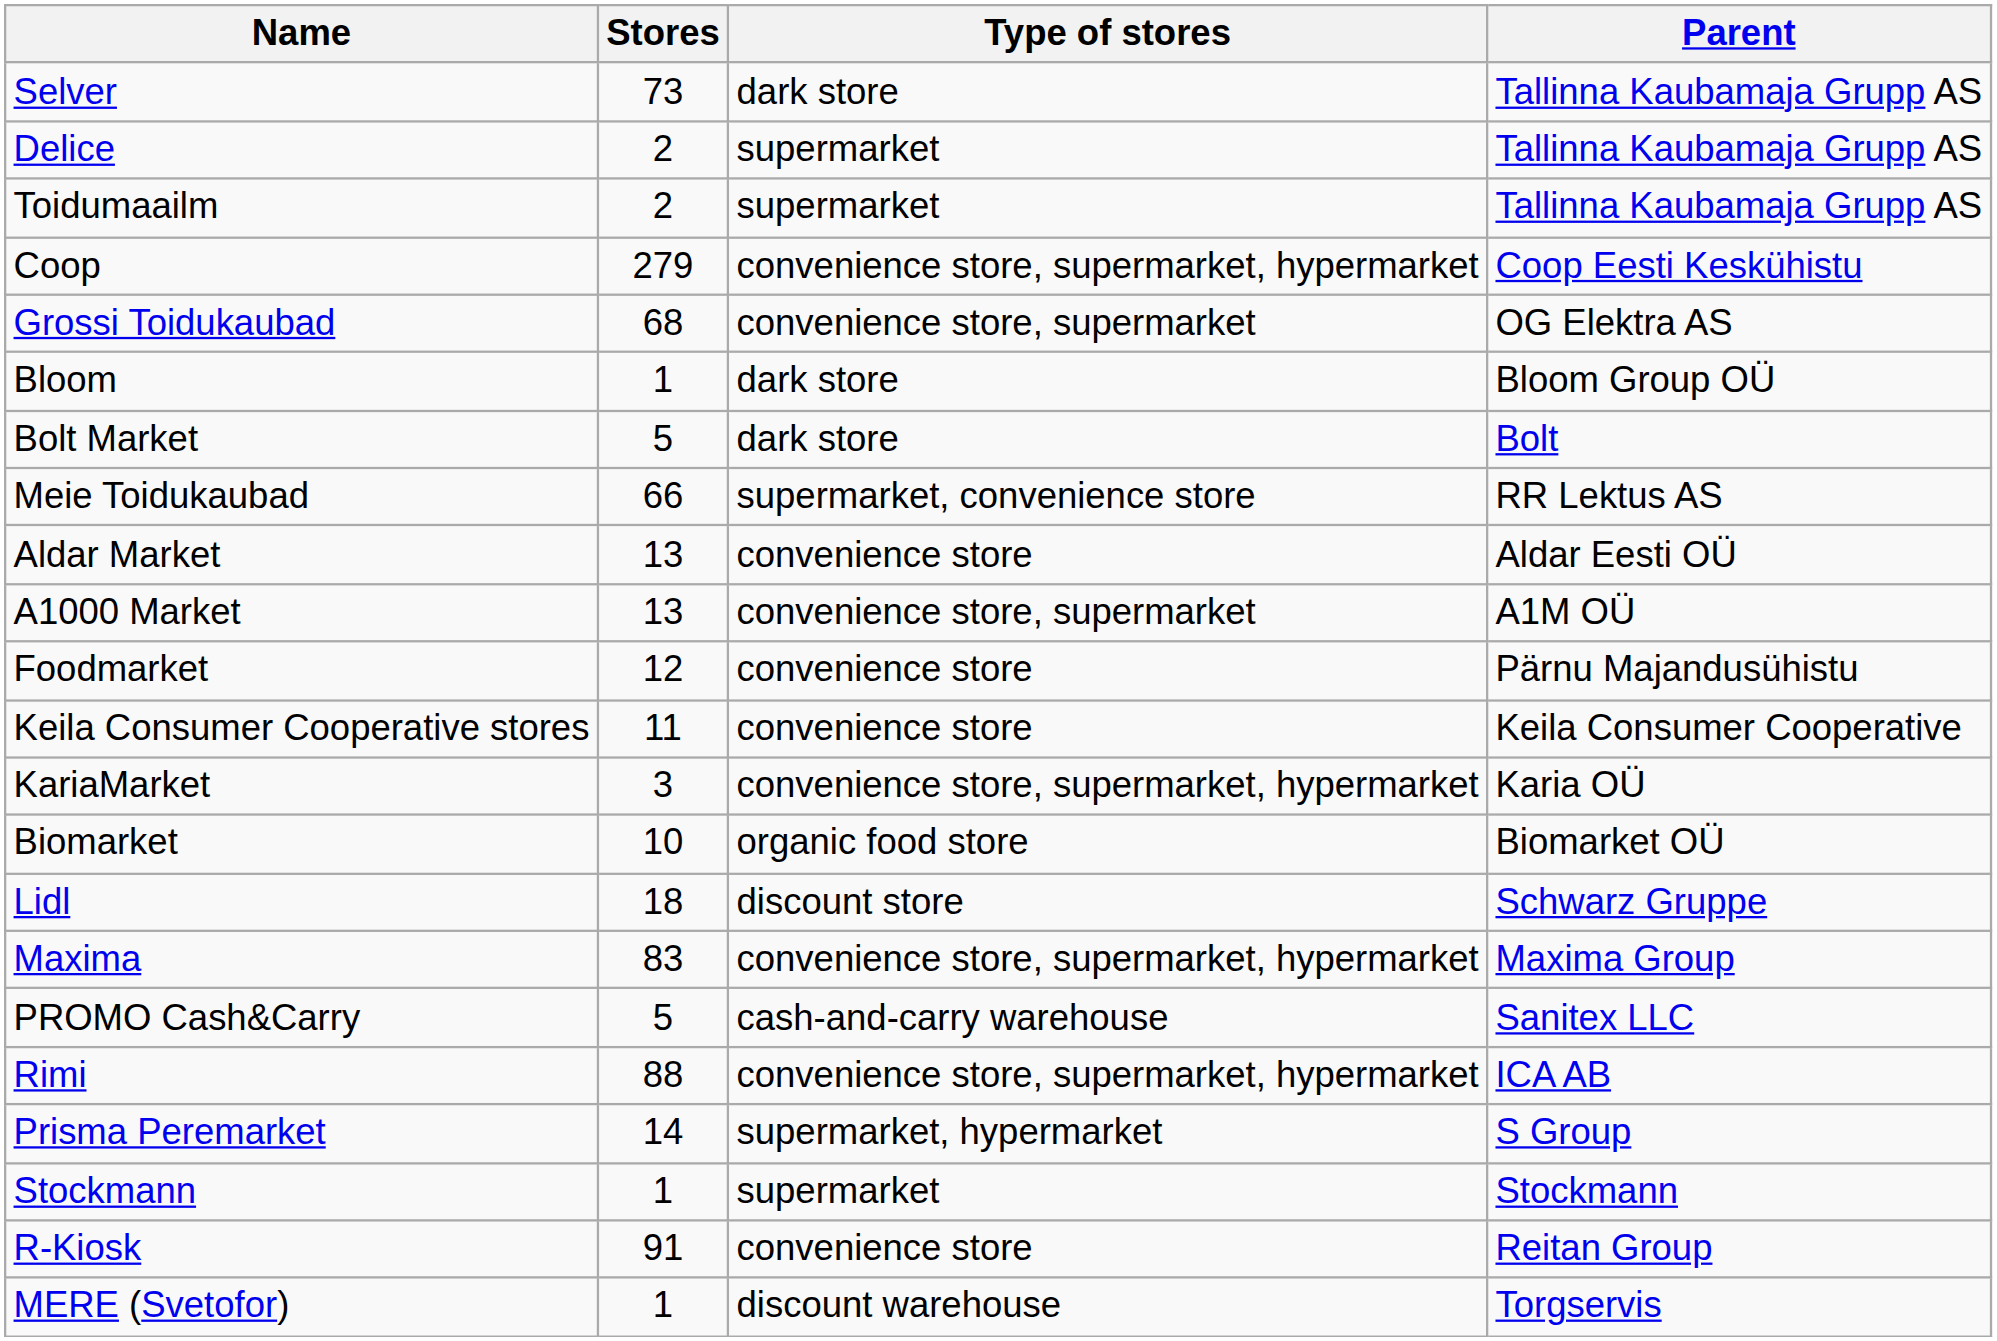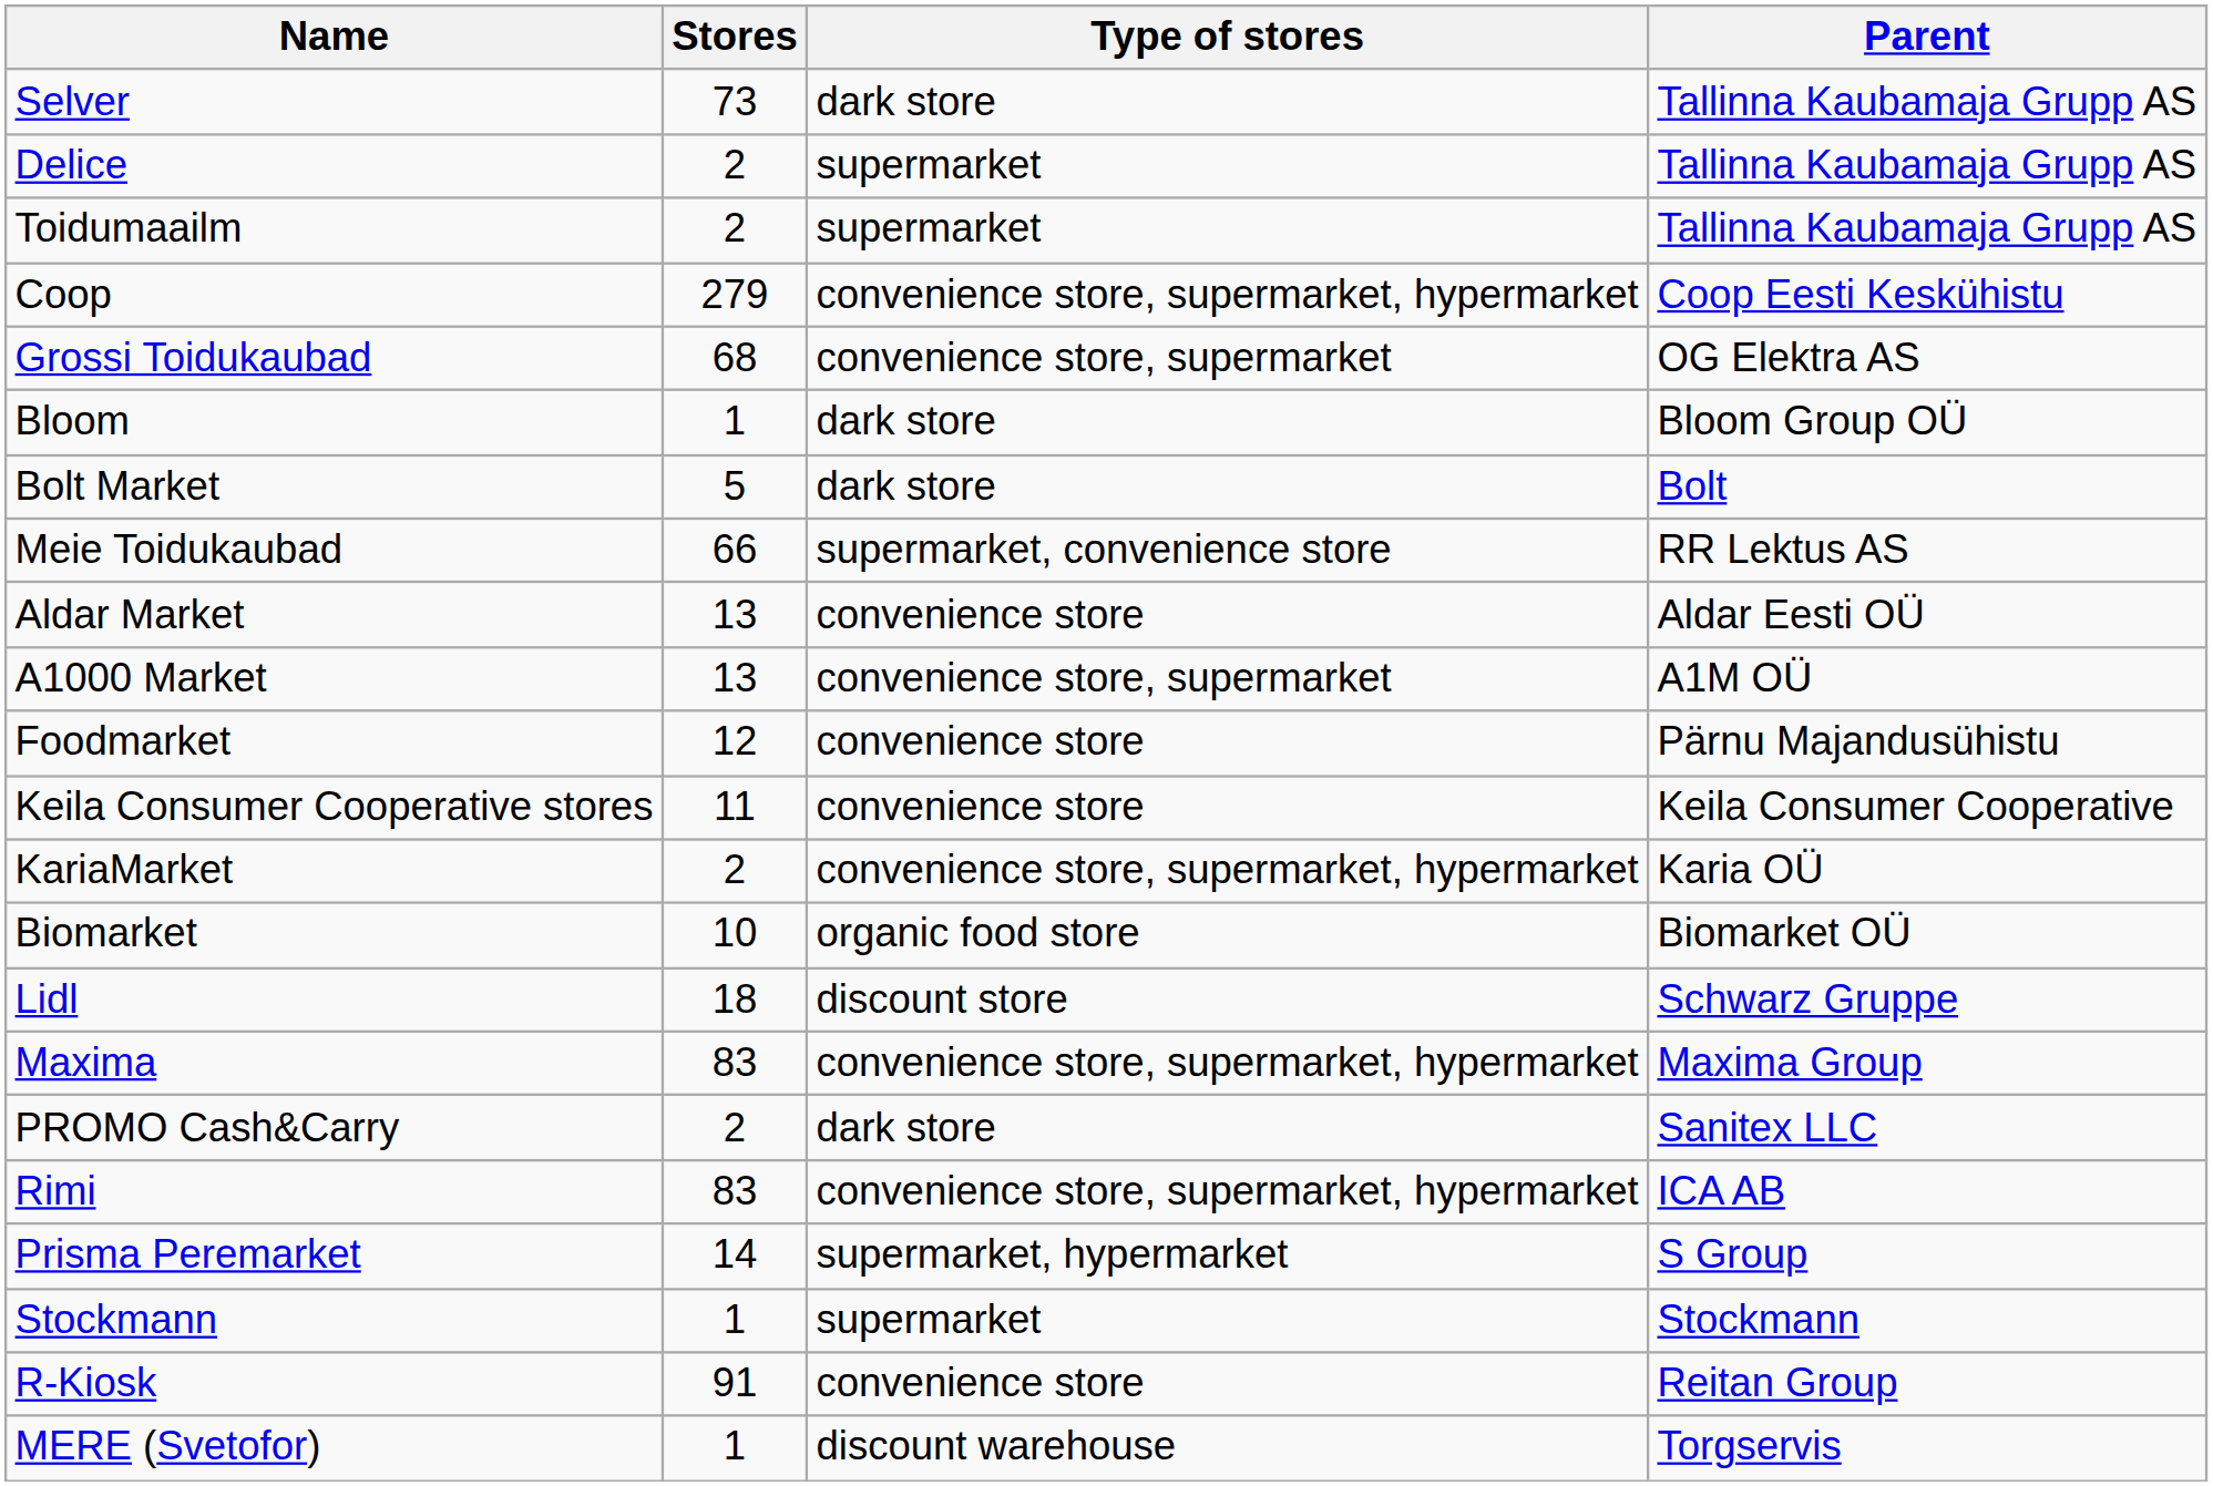KariaMarket | Stores: 3 -> 2
PROMO Cash&Carry | Stores: 5 -> 2
PROMO Cash&Carry | Type of stores: cash-and-carry warehouse -> dark store
Rimi | Stores: 88 -> 83
